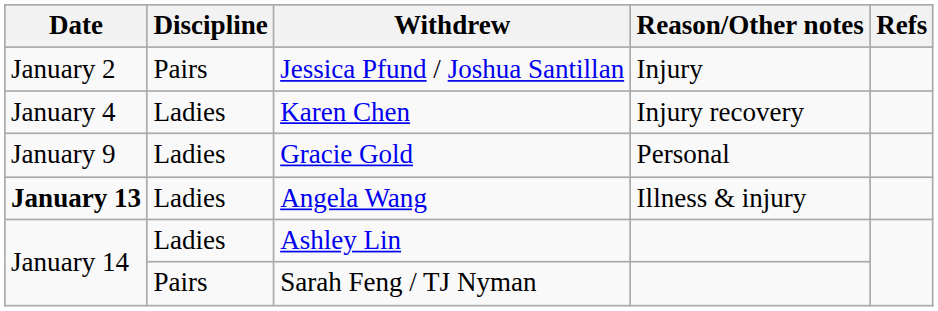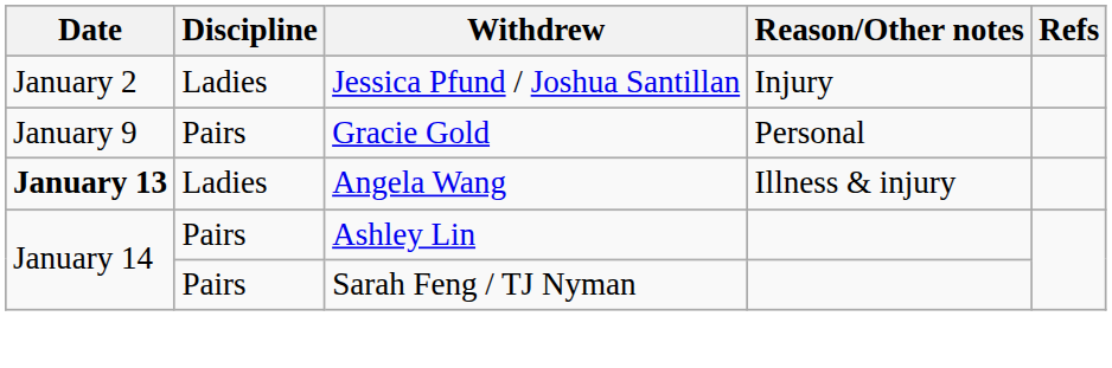Jessica Pfund / Joshua Santillan | Discipline: Pairs -> Ladies
- row: January 4 | Ladies | Karen Chen | Injury recovery
Gracie Gold | Discipline: Ladies -> Pairs
Ashley Lin | Discipline: Ladies -> Pairs
